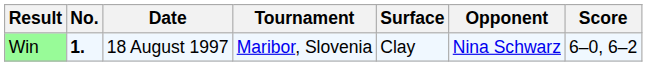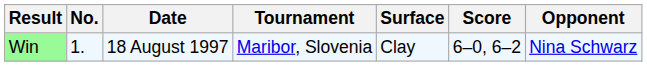columns swapped: Opponent <-> Score
Win | No.: bold -> normal
